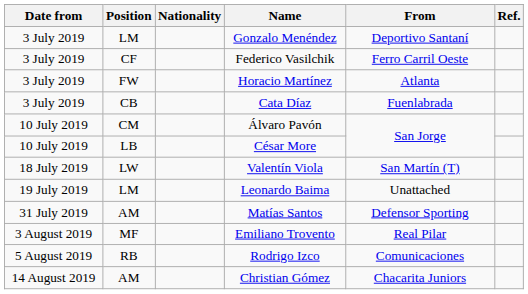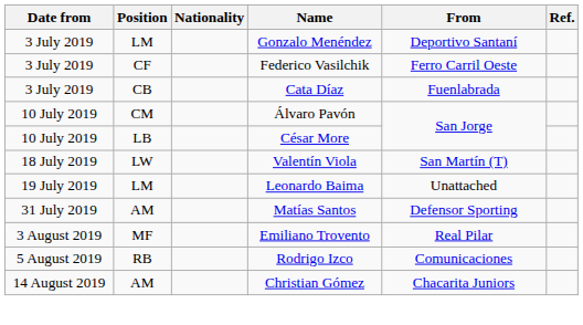- row: 3 July 2019 | FW | Horacio Martínez | Atlanta
